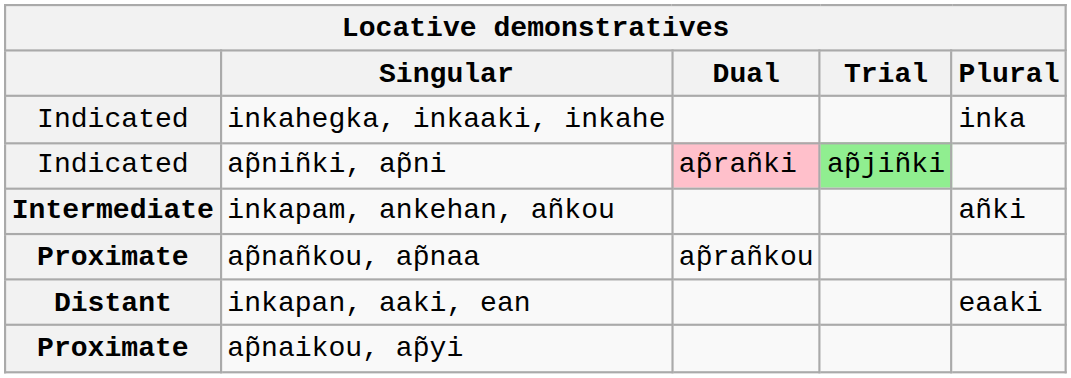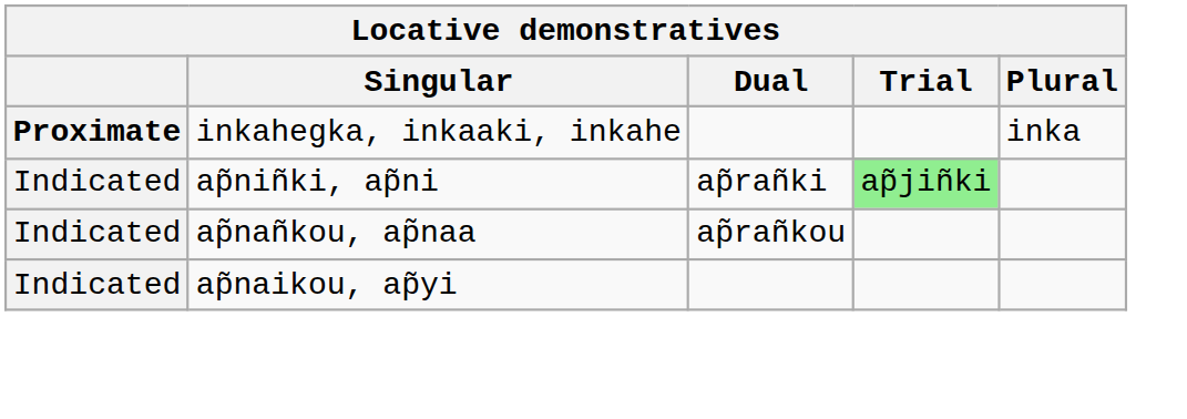inkahegka, inkaaki, inkahe | column 1: Indicated -> Proximate
ap̃niñki, ap̃ni | Dual: pink background -> no background
- row: Intermediate | inkapam, ankehan, añkou | añki
ap̃nañkou, ap̃naa | column 1: Proximate -> Indicated
- row: Distant | inkapan, aaki, ean | eaaki
ap̃naikou, ap̃yi | column 1: Proximate -> Indicated
